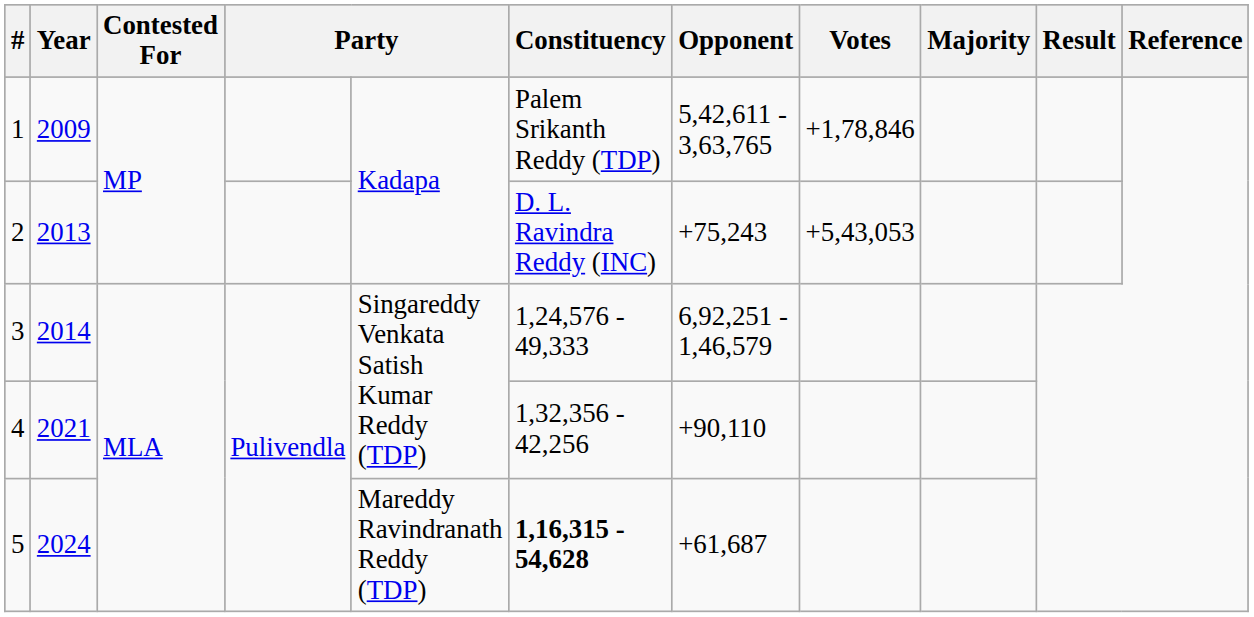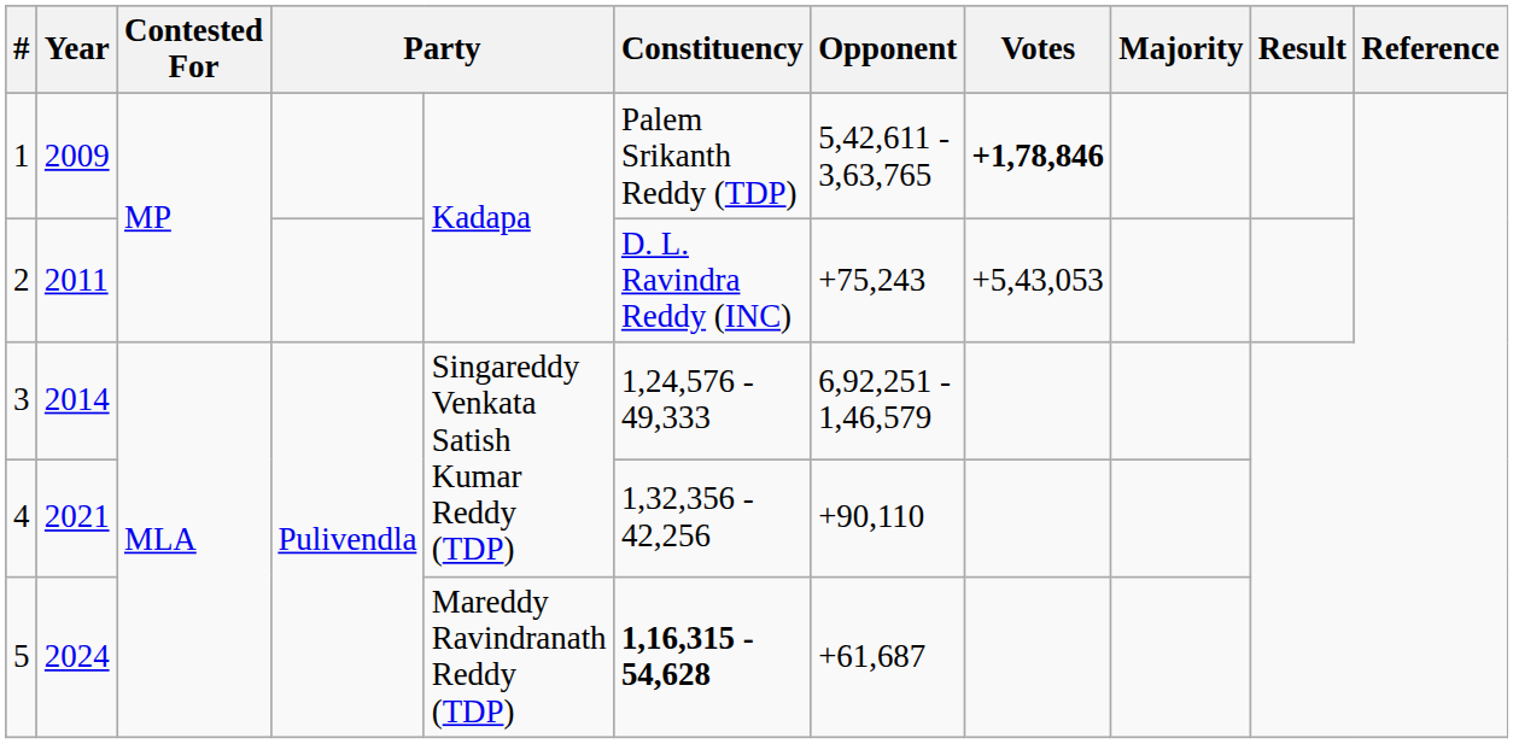1 | Votes: normal -> bold
2 | Year: 2013 -> 2011
